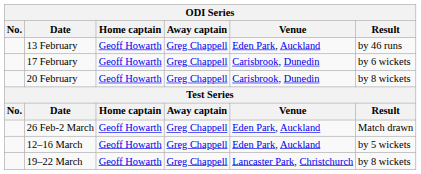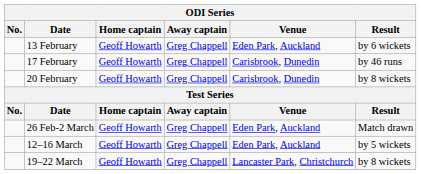13 February | Result: by 46 runs -> by 6 wickets
17 February | Result: by 6 wickets -> by 46 runs
